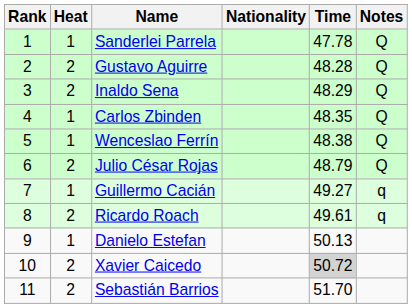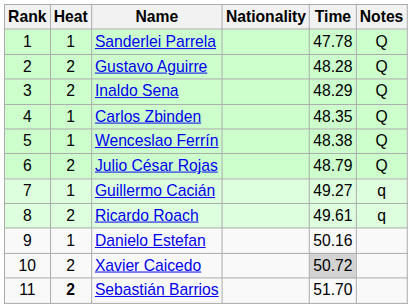Danielo Estefan | Time: 50.13 -> 50.16
Sebastián Barrios | Heat: normal -> bold
